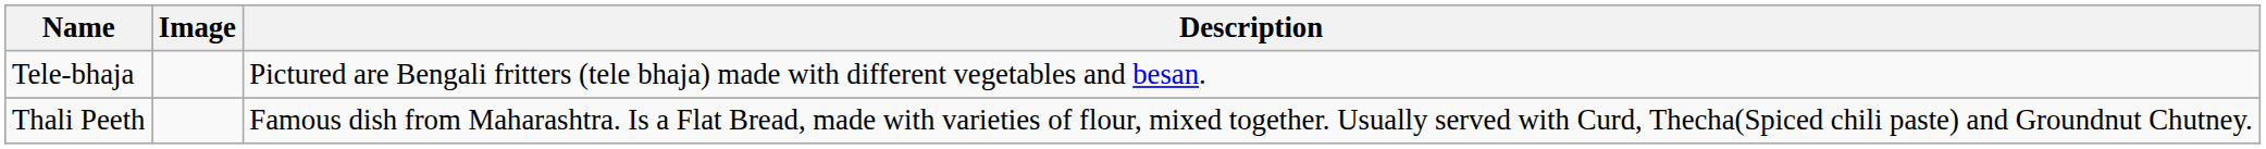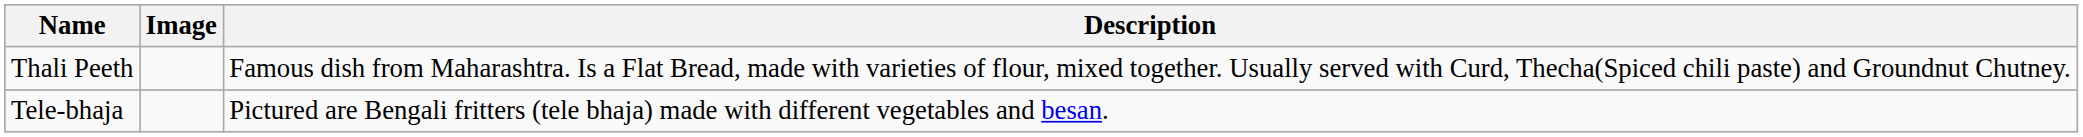rows swapped: Tele-bhaja <-> Thali Peeth
